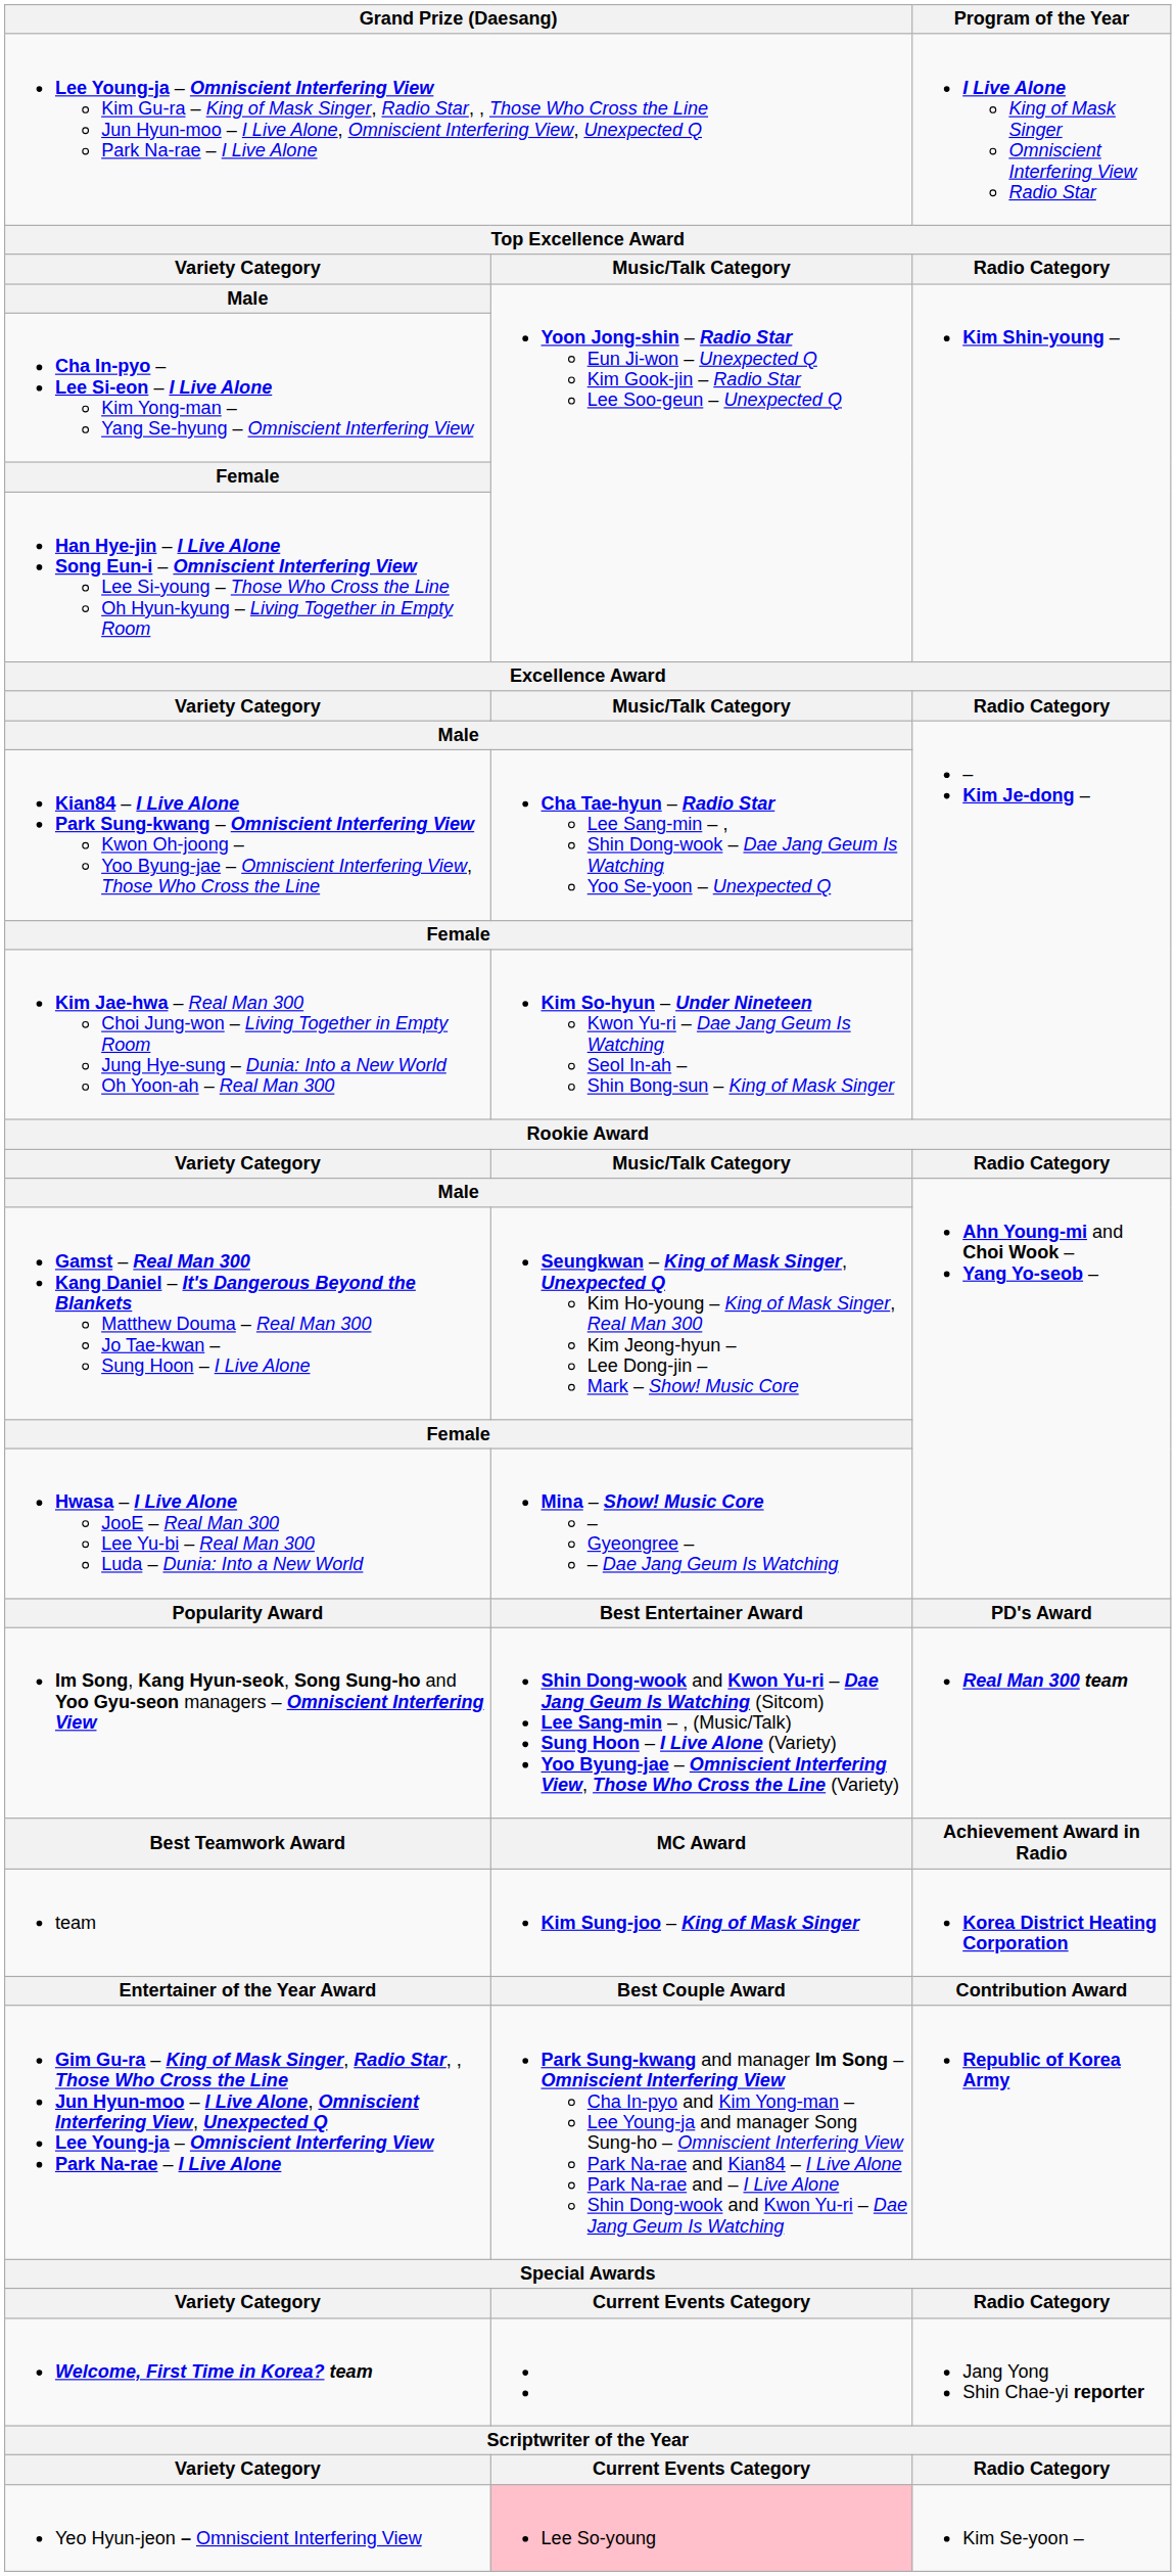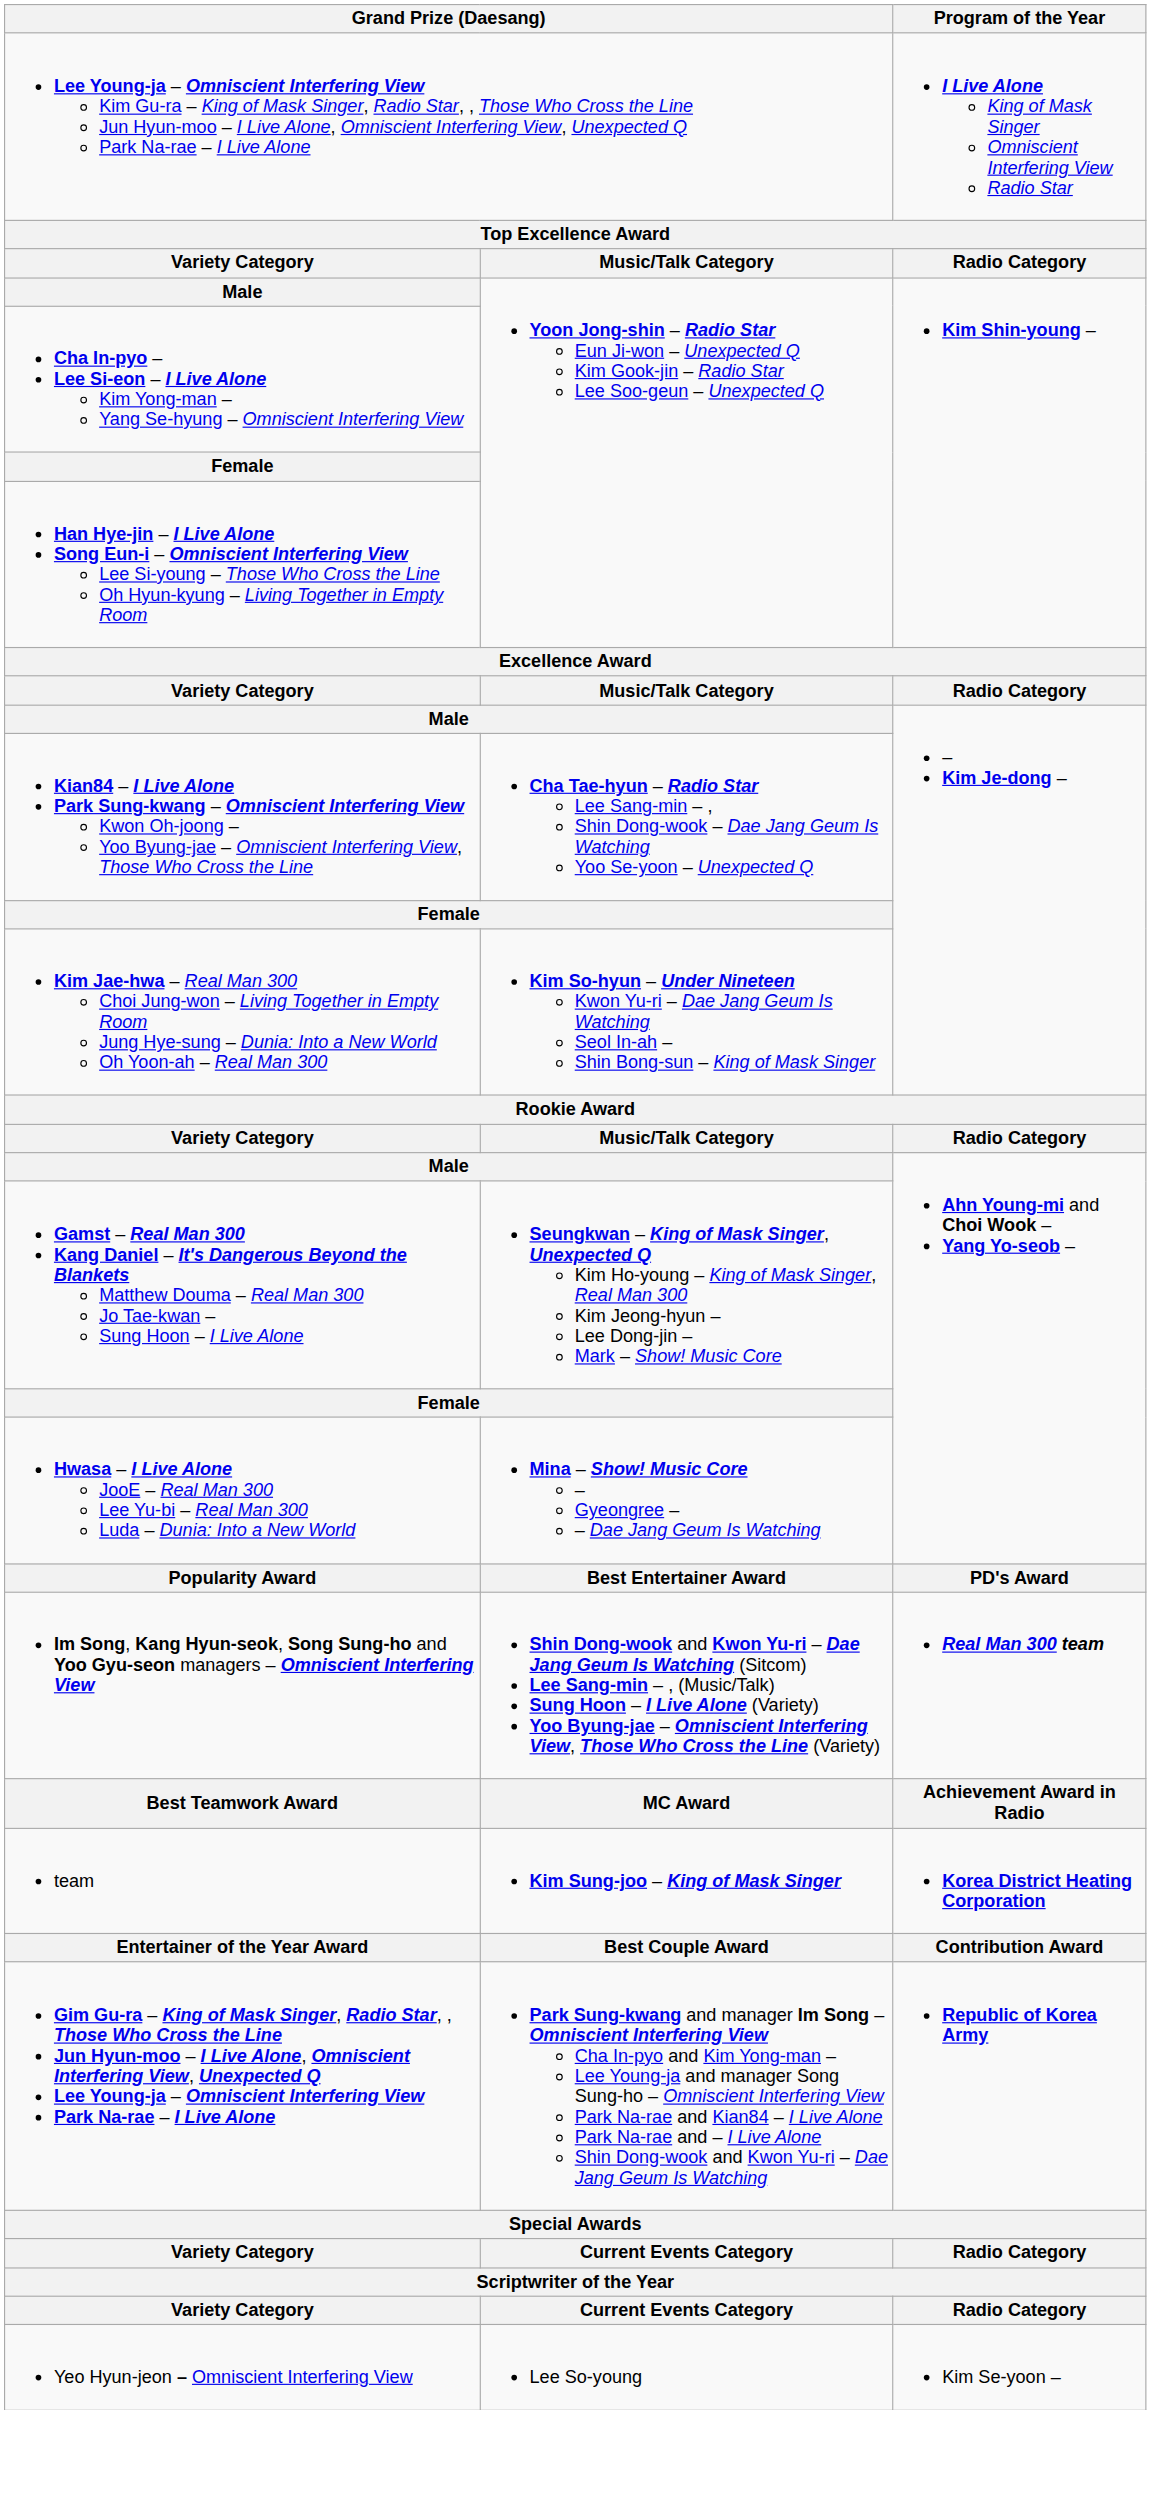- row: Welcome, First Time in Korea? team | Jang Yong Shin Chae-yi reporter
Yeo Hyun-jeon – Omniscient Interfering View | column 2: pink background -> no background
